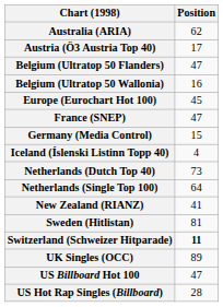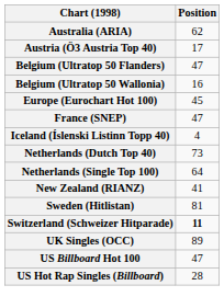- row: Germany (Media Control) | 15
